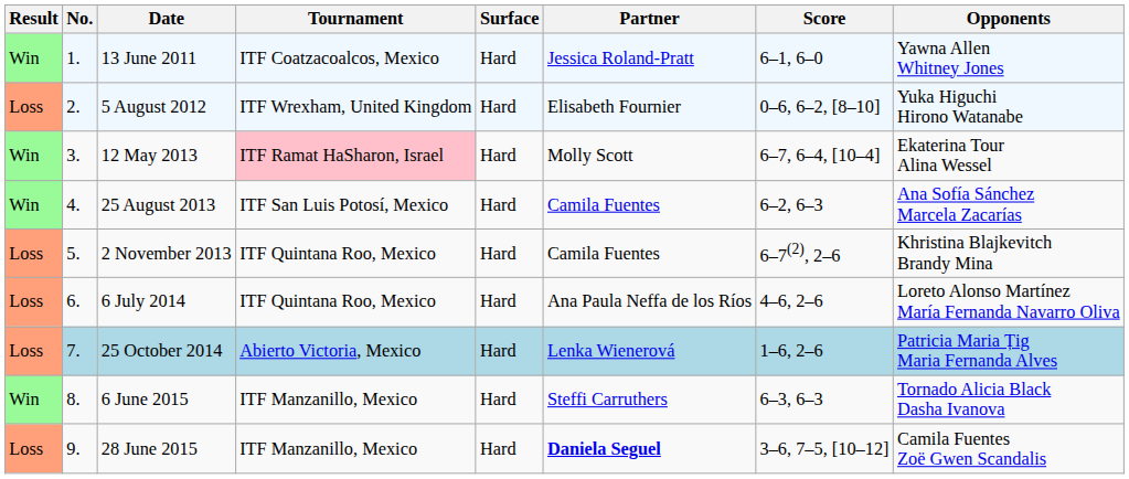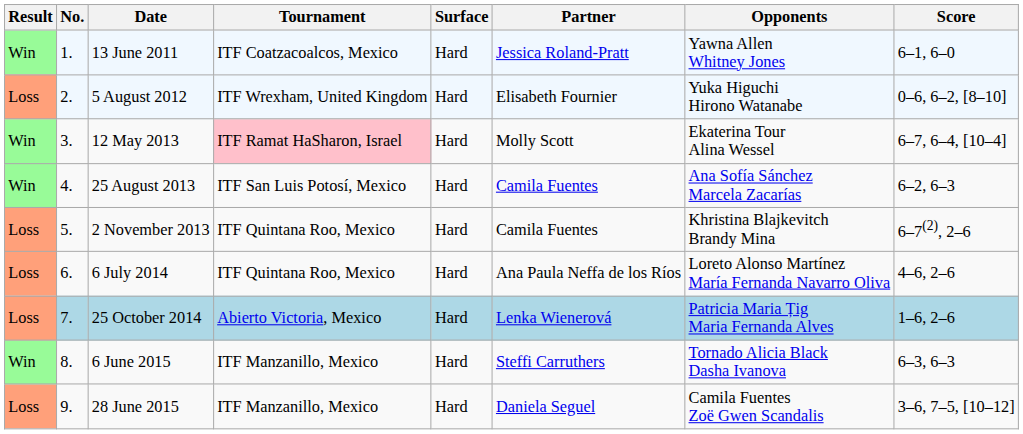columns swapped: Opponents <-> Score
28 June 2015 | Partner: bold -> normal
